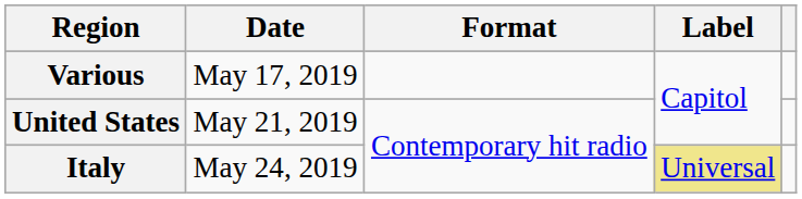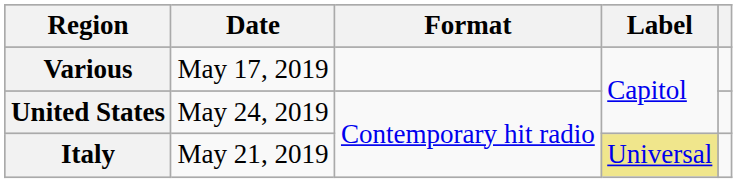United States | Date: May 21, 2019 -> May 24, 2019
Italy | Date: May 24, 2019 -> May 21, 2019
